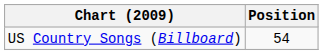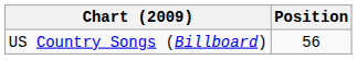US Country Songs (Billboard) | Position: 54 -> 56
